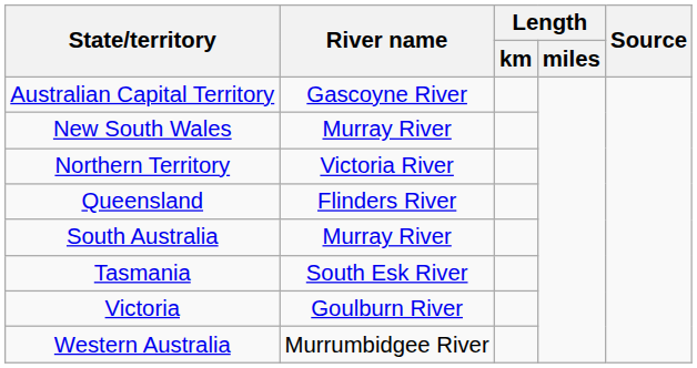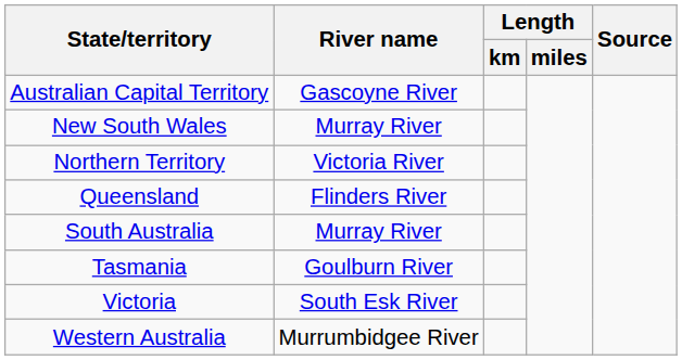Tasmania | River name: South Esk River -> Goulburn River
Victoria | River name: Goulburn River -> South Esk River
